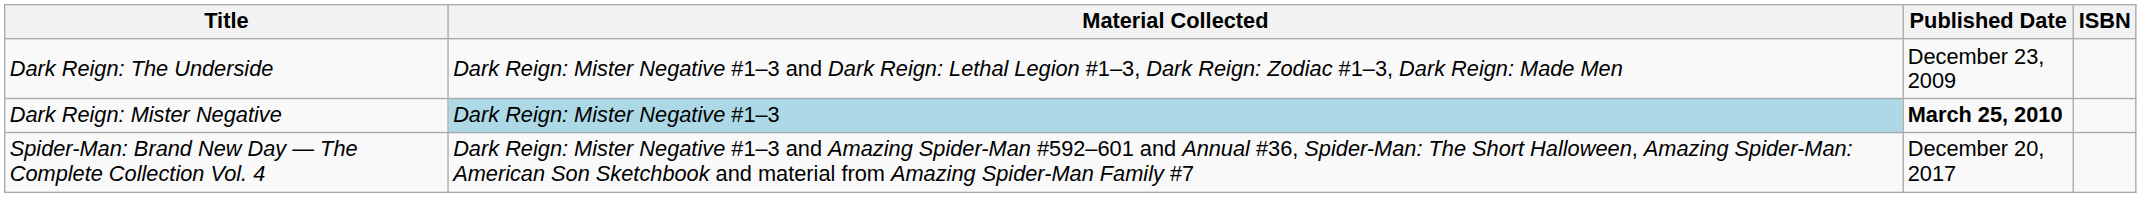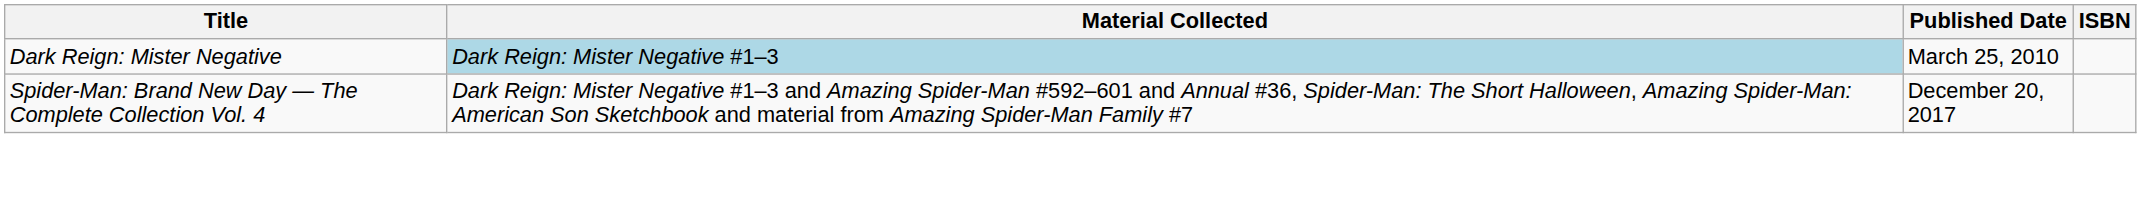- row: Dark Reign: The Underside | Dark Reign: Mister Negative #1–3 and Dark Reign: Lethal Legion #1–3, Dark Reign: Zodiac #1–3, Dark Reign: Made Men | December 23, 2009
Dark Reign: Mister Negative | Published Date: bold -> normal
